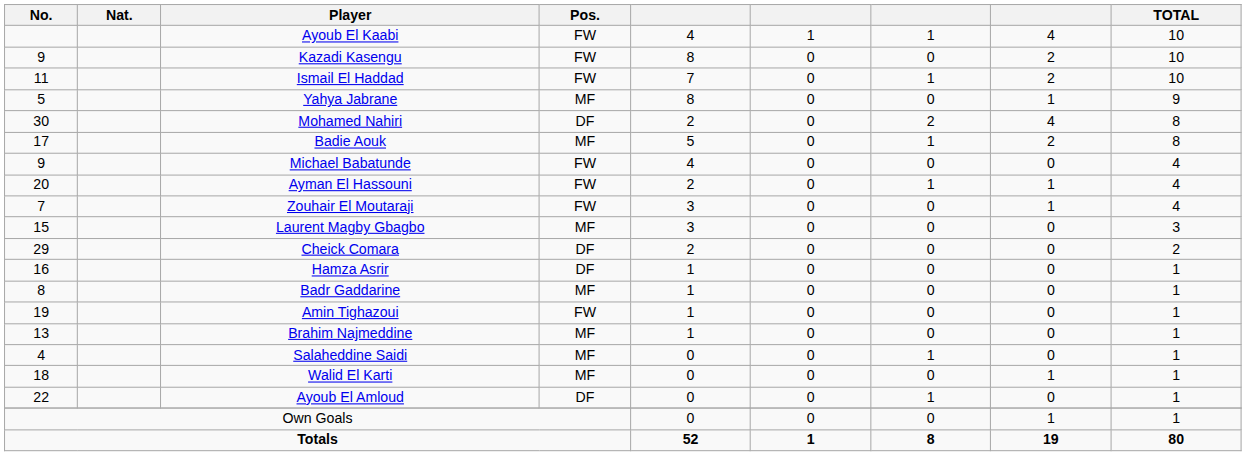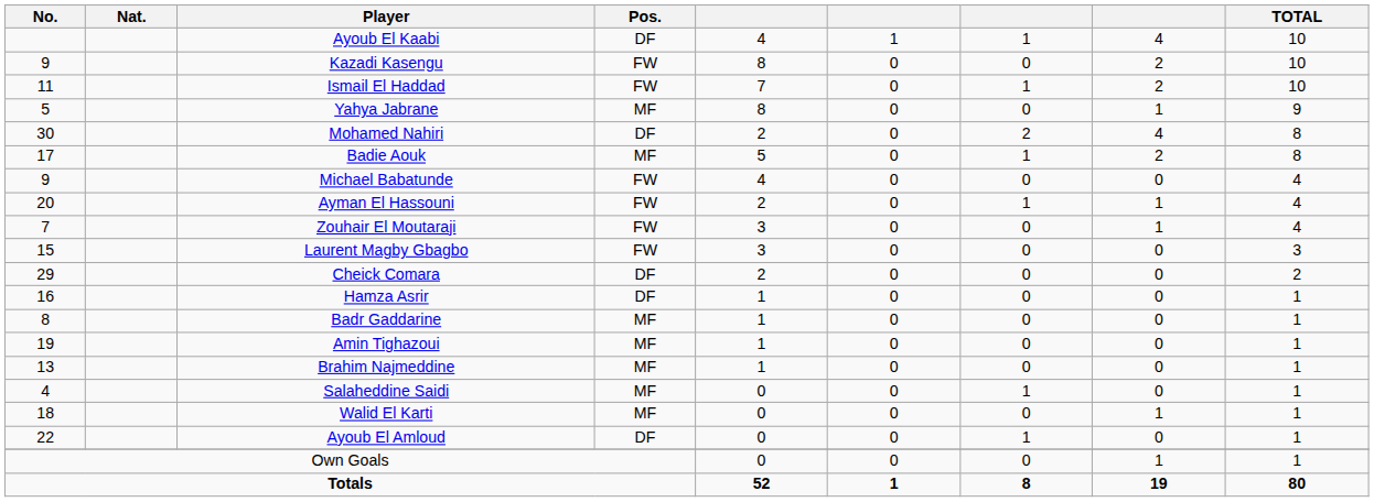Ayoub El Kaabi | Pos.: FW -> DF
Laurent Magby Gbagbo | Pos.: MF -> FW
Amin Tighazoui | Pos.: FW -> MF
